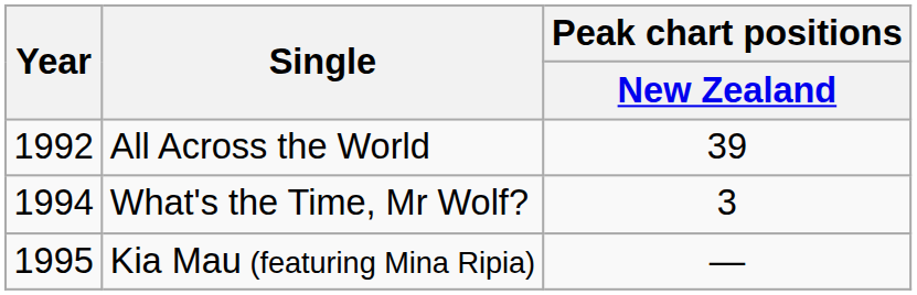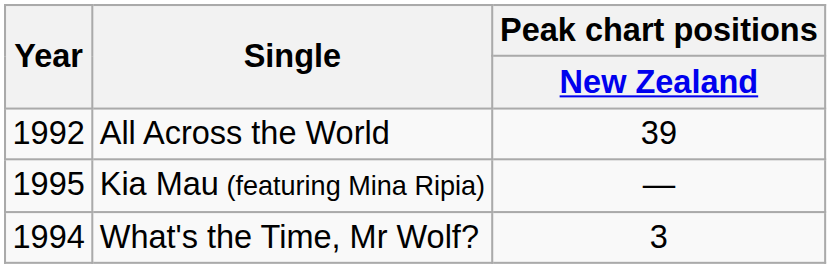rows swapped: What's the Time, Mr Wolf? <-> Kia Mau (featuring Mina Ripia)
